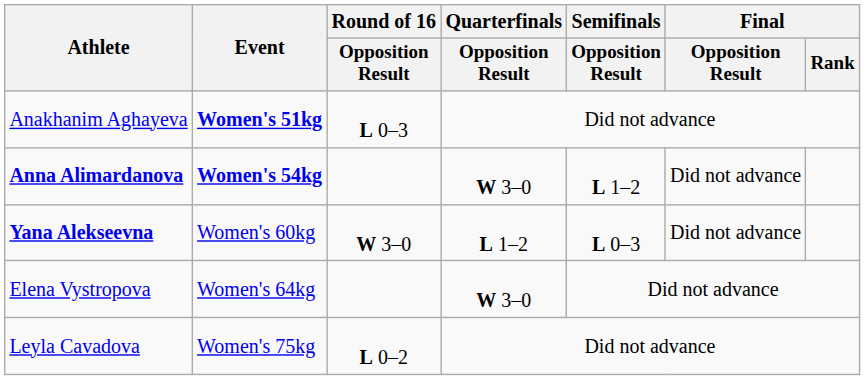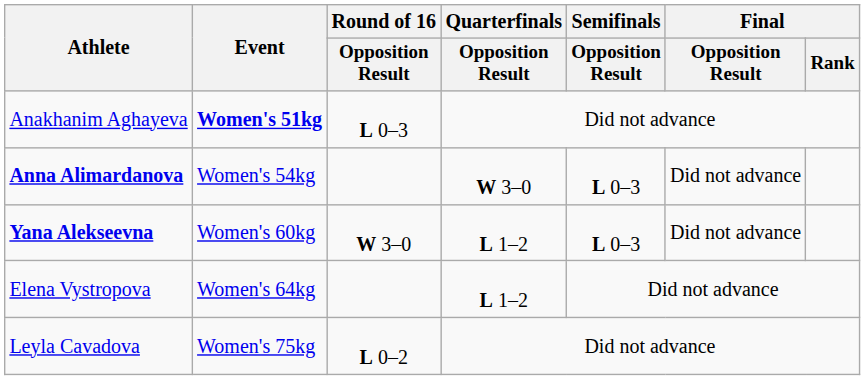Anna Alimardanova | Event: bold -> normal
Anna Alimardanova | Semifinals / Opposition Result: L 1–2 -> L 0–3
Elena Vystropova | Quarterfinals / Opposition Result: W 3–0 -> L 1–2
